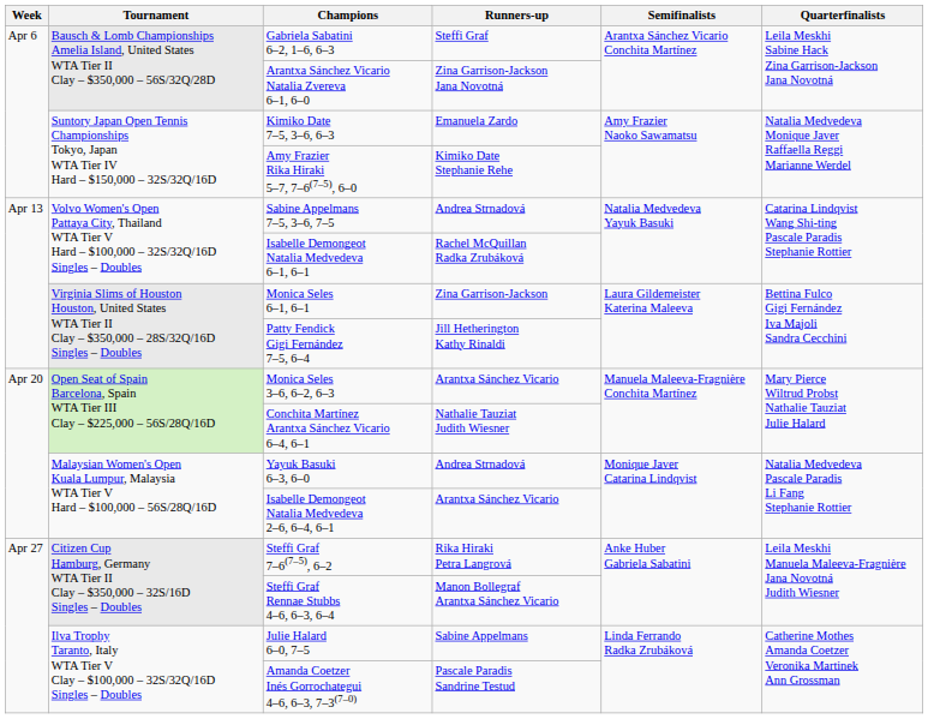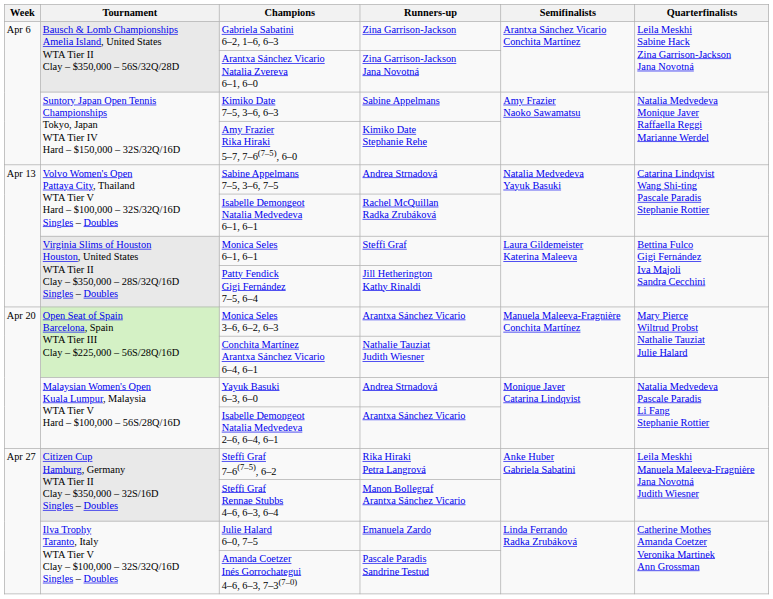Gabriela Sabatini 6–2, 1–6, 6–3 | Runners-up: Steffi Graf -> Zina Garrison-Jackson
Kimiko Date 7–5, 3–6, 6–3 | Runners-up: Emanuela Zardo -> Sabine Appelmans
Monica Seles 6–1, 6–1 | Runners-up: Zina Garrison-Jackson -> Steffi Graf
Julie Halard 6–0, 7–5 | Runners-up: Sabine Appelmans -> Emanuela Zardo
